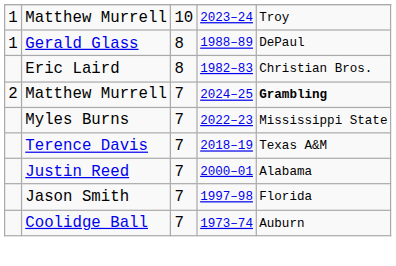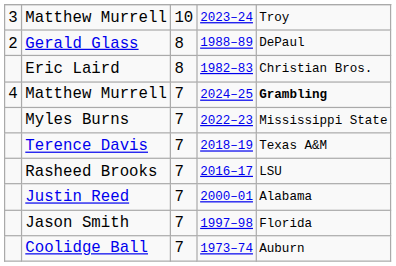Matthew Murrell / 2023–24 | column 1: 1 -> 3
Gerald Glass | column 1: 1 -> 2
Matthew Murrell / 2024–25 | column 1: 2 -> 4
+ row: Rasheed Brooks | 7 | 2016–17 | LSU
